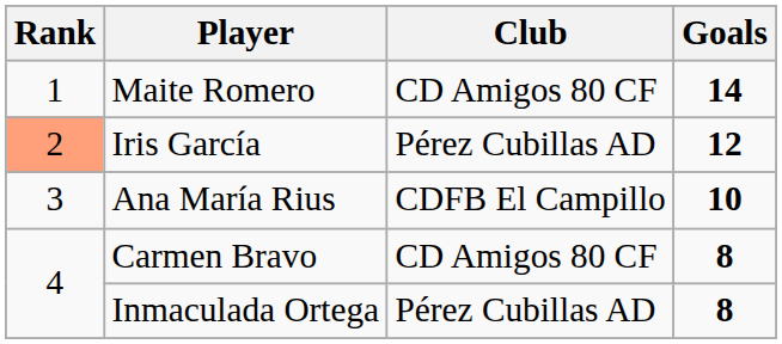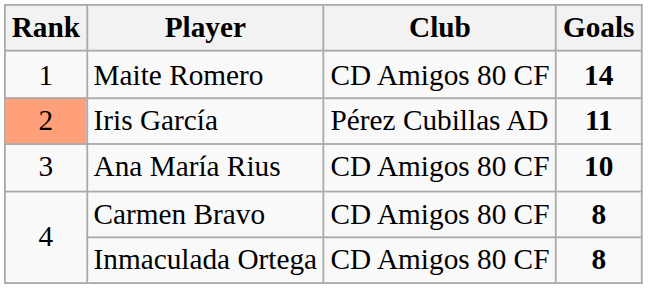Iris García | Goals: 12 -> 11
Ana María Rius | Club: CDFB El Campillo -> CD Amigos 80 CF
Inmaculada Ortega | Club: Pérez Cubillas AD -> CD Amigos 80 CF
